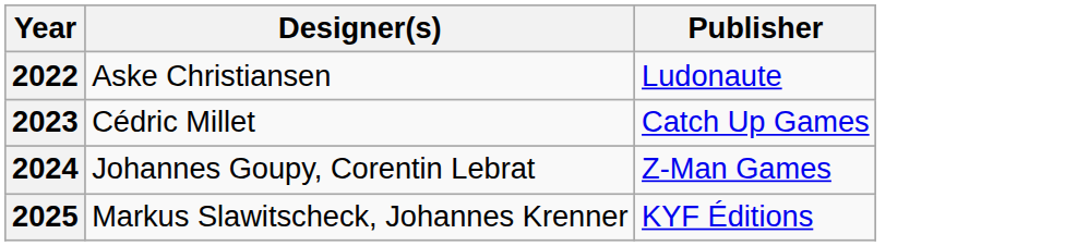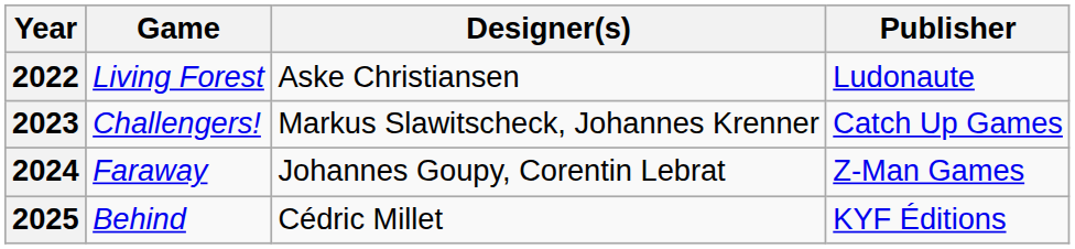+ column: Game | Living Forest | Challengers! | Faraway | Behind
2023 | Designer(s): Cédric Millet -> Markus Slawitscheck, Johannes Krenner
2025 | Designer(s): Markus Slawitscheck, Johannes Krenner -> Cédric Millet
